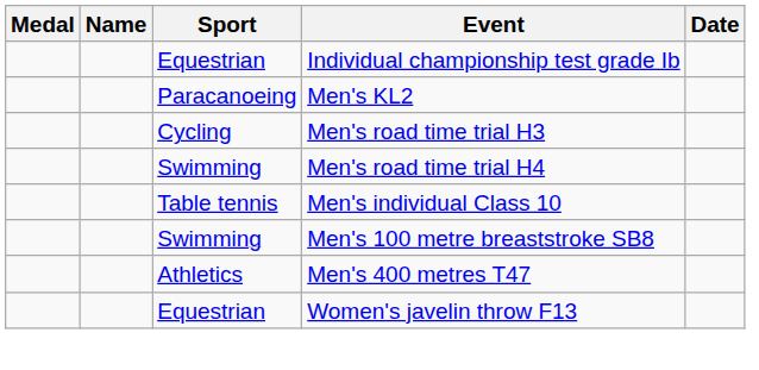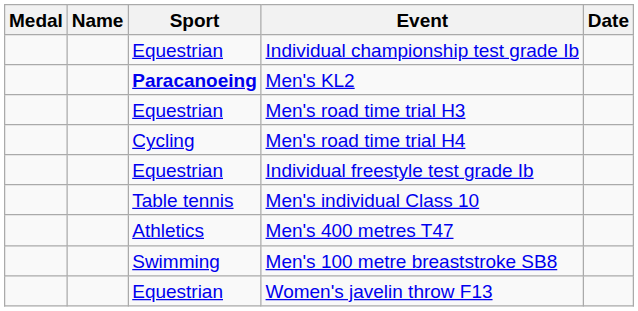Men's KL2 | Sport: normal -> bold
Men's road time trial H3 | Sport: Cycling -> Equestrian
Men's road time trial H4 | Sport: Swimming -> Cycling
+ row: Equestrian | Individual freestyle test grade Ib
rows swapped: Men's 100 metre breaststroke SB8 <-> Men's 400 metres T47
